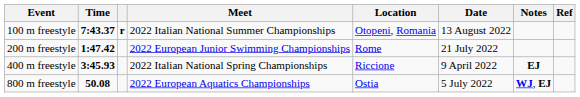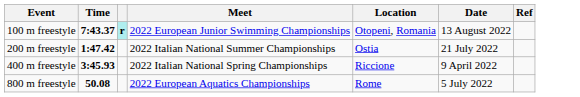- column: Notes | EJ | WJ, EJ
100 m freestyle | column 3: no background -> paleturquoise background
100 m freestyle | Meet: 2022 Italian National Summer Championships -> 2022 European Junior Swimming Championships
200 m freestyle | Meet: 2022 European Junior Swimming Championships -> 2022 Italian National Summer Championships
200 m freestyle | Location: Rome -> Ostia
800 m freestyle | Location: Ostia -> Rome
